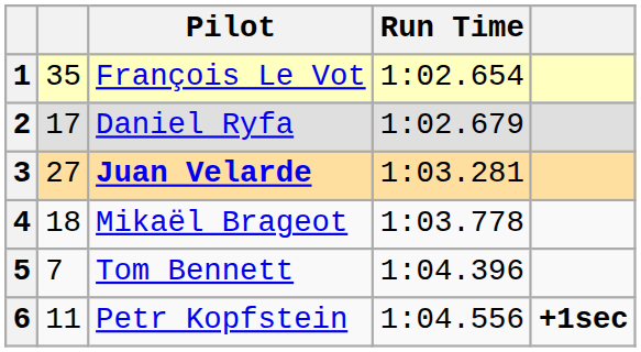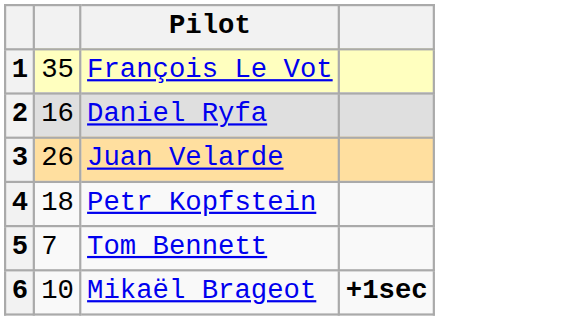- column: Run Time | 1:02.654 | 1:02.679 | 1:03.281 | 1:03.778 | 1:04.396 | 1:04.556
2 | column 2: 17 -> 16
3 | column 2: 27 -> 26
3 | Pilot: bold -> normal
4 | Pilot: Mikaël Brageot -> Petr Kopfstein
6 | column 2: 11 -> 10
6 | Pilot: Petr Kopfstein -> Mikaël Brageot
